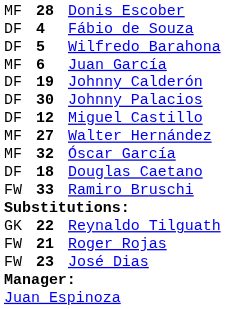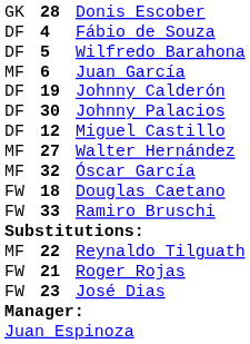Donis Escober | column 1: MF -> GK
Douglas Caetano | column 1: DF -> FW
Reynaldo Tilguath | column 1: GK -> MF
